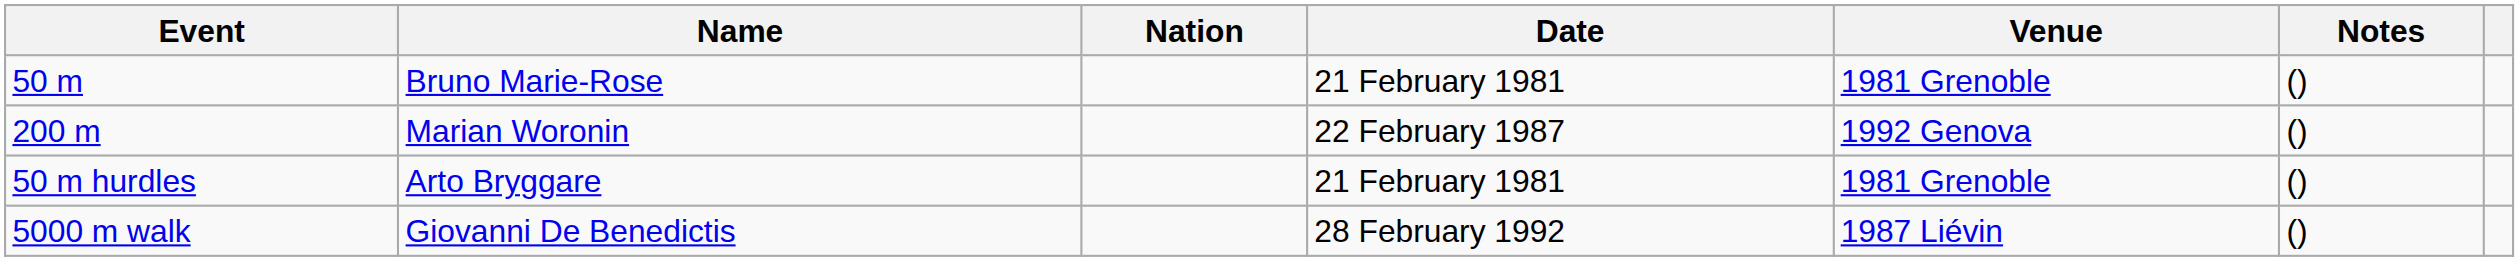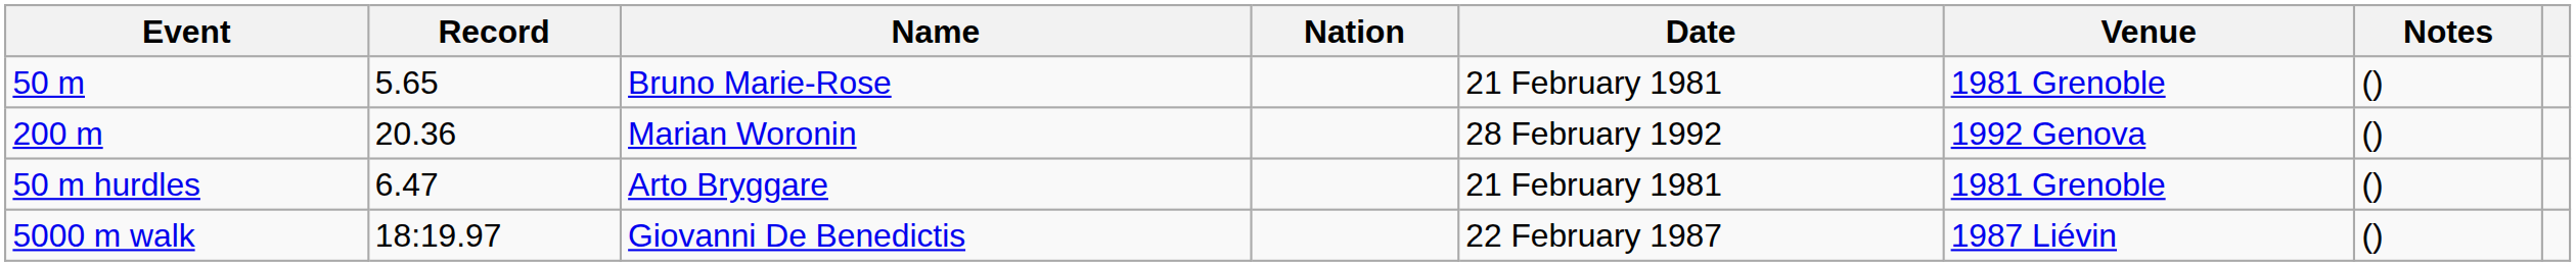+ column: Record | 5.65 | 20.36 | 6.47 | 18:19.97
200 m | Date: 22 February 1987 -> 28 February 1992
5000 m walk | Date: 28 February 1992 -> 22 February 1987
